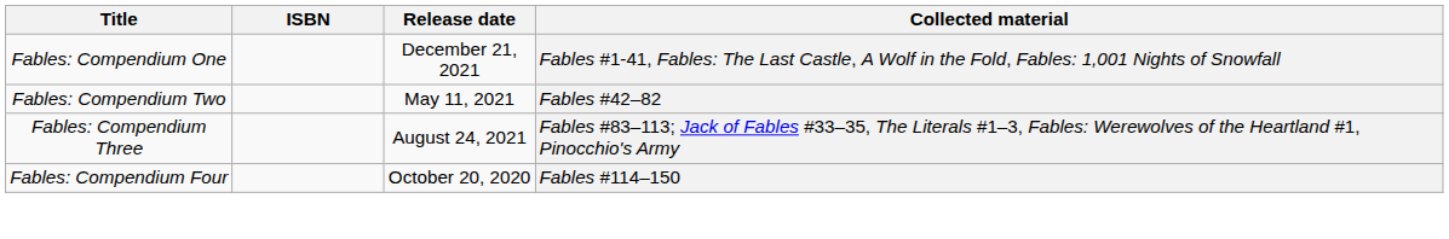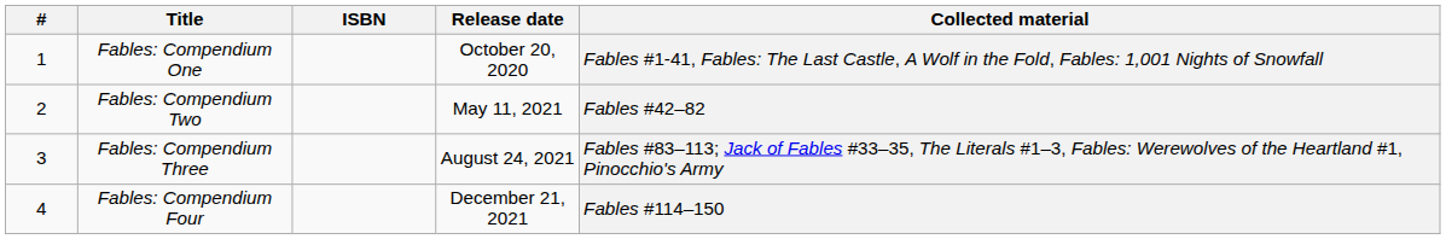+ column: # | 1 | 2 | 3 | 4
Fables: Compendium One | Release date: December 21, 2021 -> October 20, 2020
Fables: Compendium Four | Release date: October 20, 2020 -> December 21, 2021
